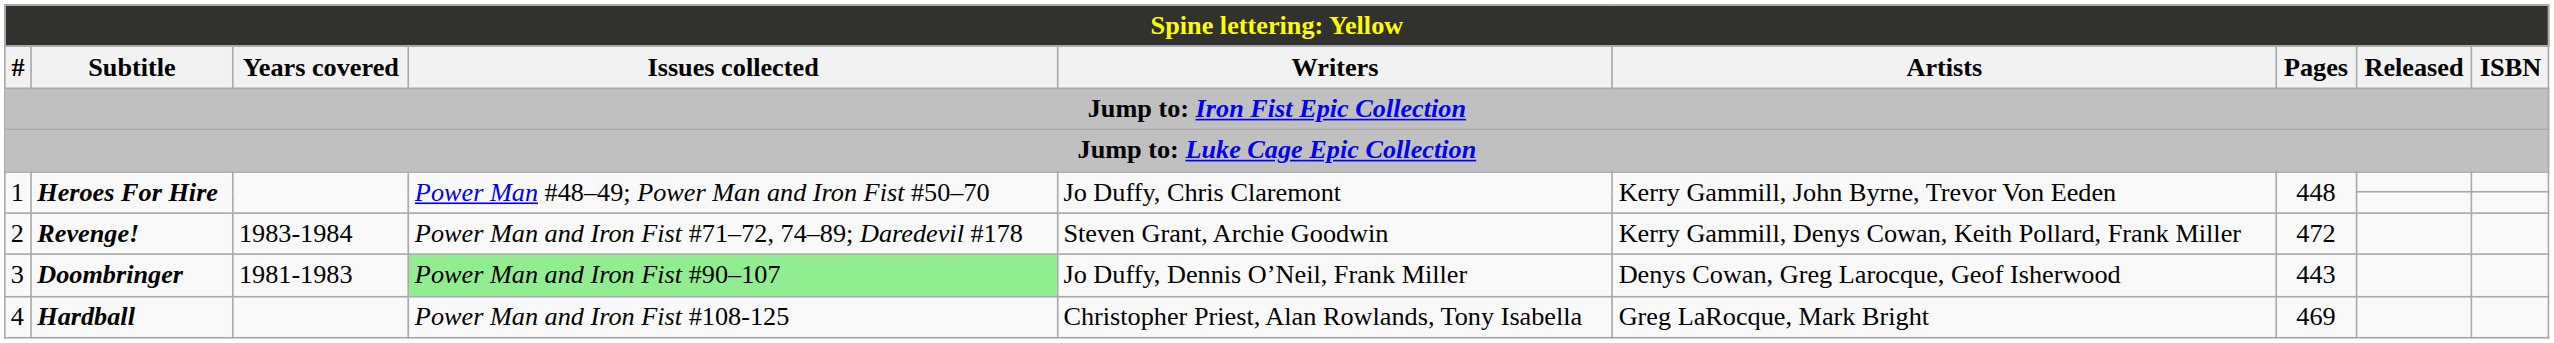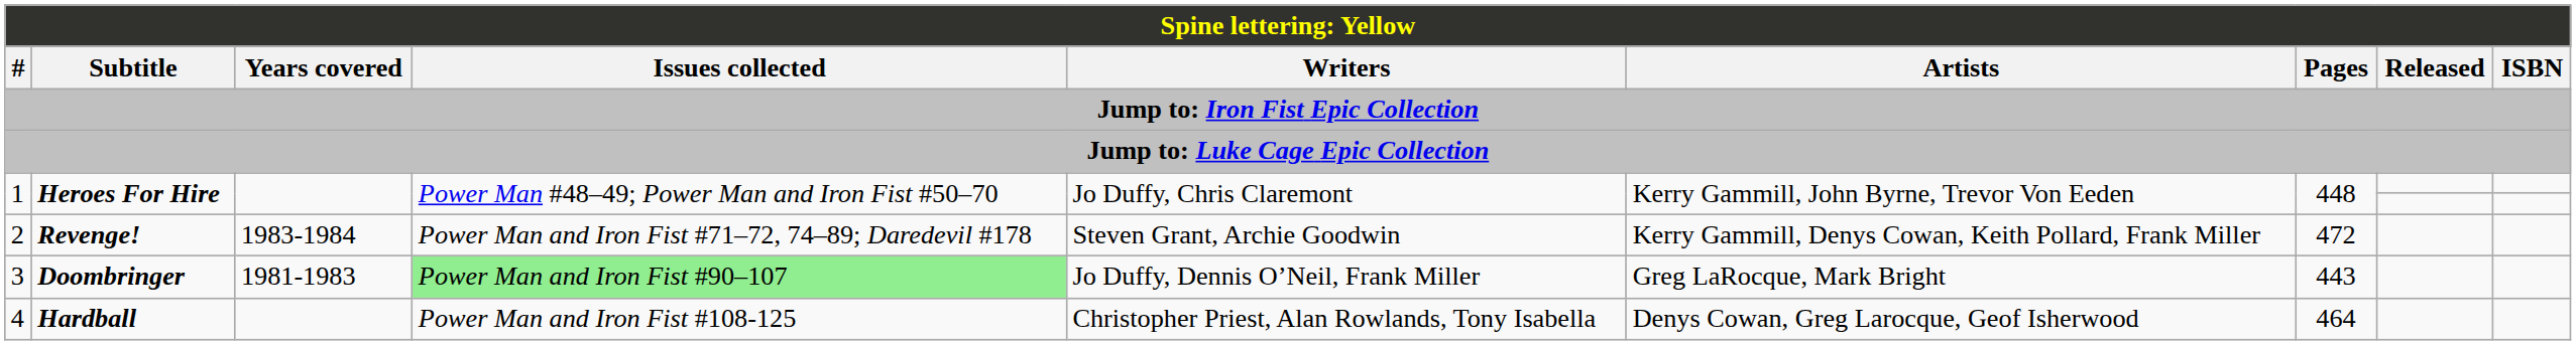3 | Artists: Denys Cowan, Greg Larocque, Geof Isherwood -> Greg LaRocque, Mark Bright
4 | Artists: Greg LaRocque, Mark Bright -> Denys Cowan, Greg Larocque, Geof Isherwood
4 | Pages: 469 -> 464
